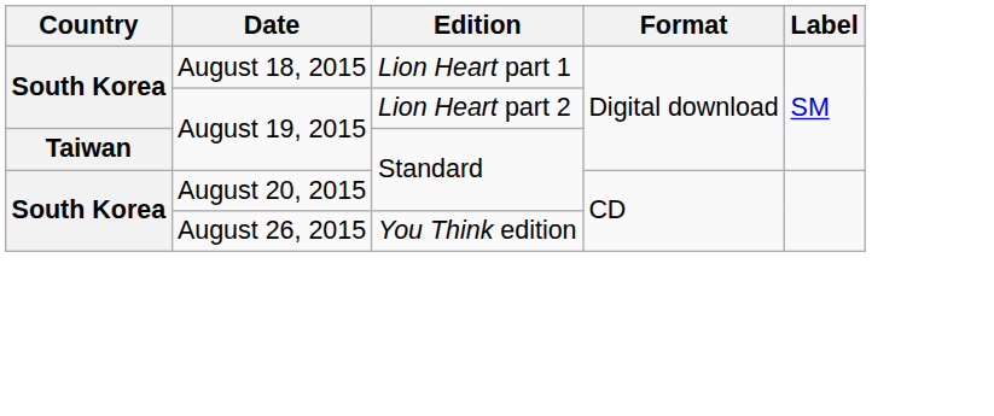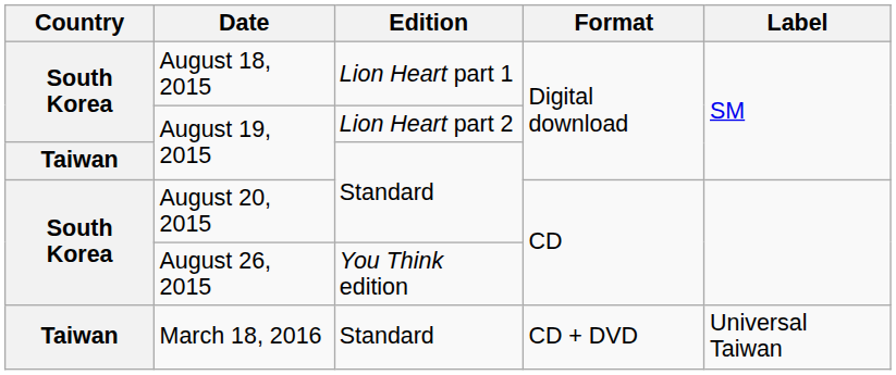+ row: Taiwan | March 18, 2016 | Standard | CD + DVD | Universal Taiwan
